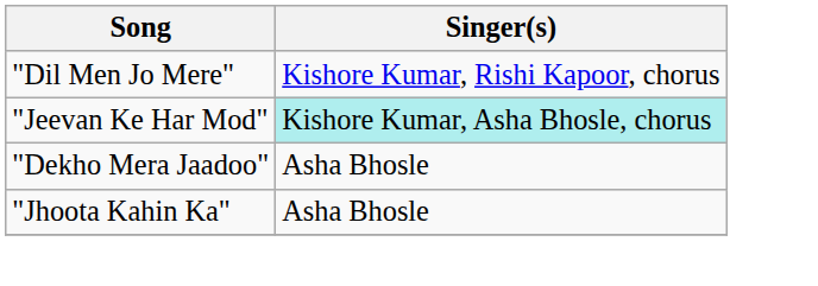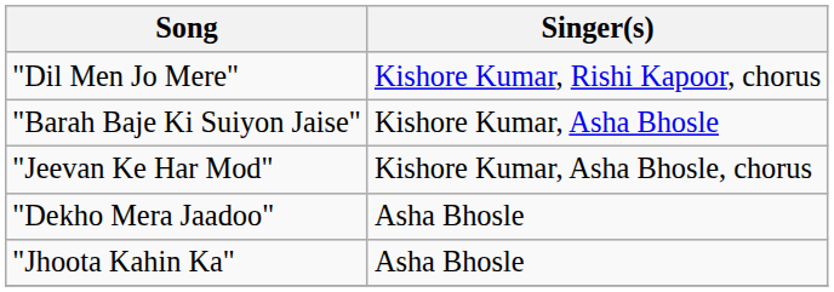+ row: "Barah Baje Ki Suiyon Jaise" | Kishore Kumar, Asha Bhosle
"Jeevan Ke Har Mod" | Singer(s): paleturquoise background -> no background
